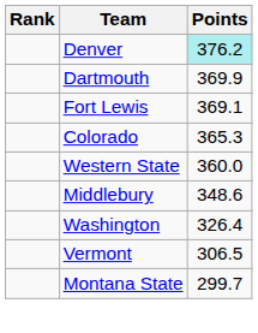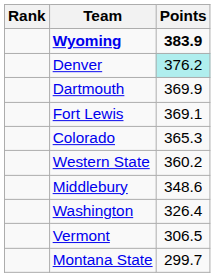+ row: Wyoming | 383.9
Western State | Points: 360.0 -> 360.2
